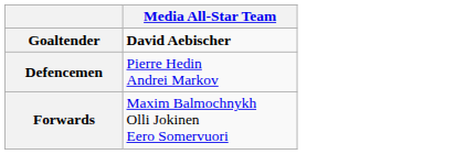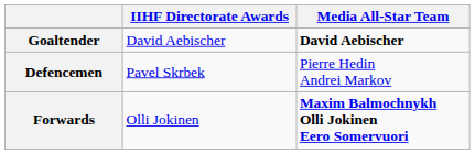+ column: IIHF Directorate Awards | David Aebischer | Pavel Skrbek | Olli Jokinen
Forwards | Media All-Star Team: normal -> bold
